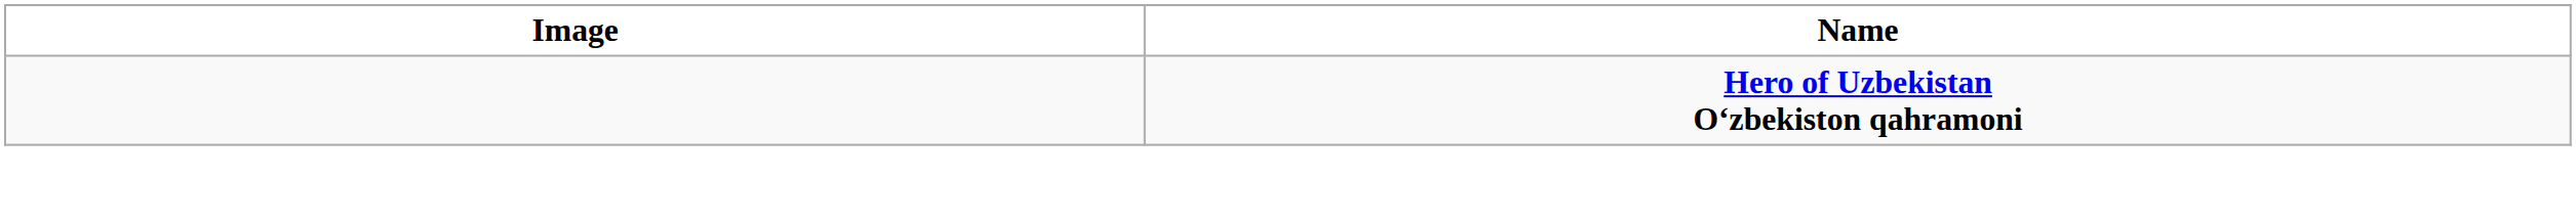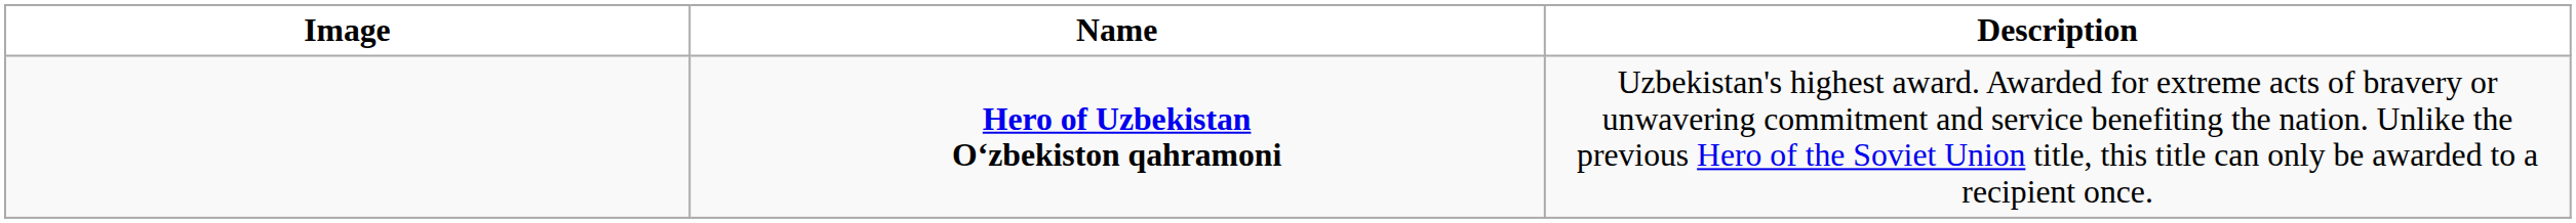+ column: Description | Uzbekistan's highest award. Awarded for extreme acts of bravery or unwavering commitment and service benefiting the nation. Unlike the previous Hero of the Soviet Union title, this title can only be awarded to a recipient once.
